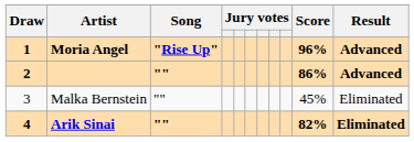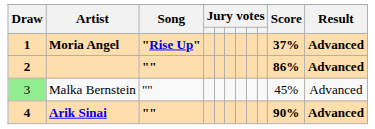Moria Angel | Score: 96% -> 37%
Malka Bernstein | Draw: no background -> lightgreen background
Malka Bernstein | Result: Eliminated -> Advanced
Arik Sinai | Score: 82% -> 90%
Arik Sinai | Result: Eliminated -> Advanced
